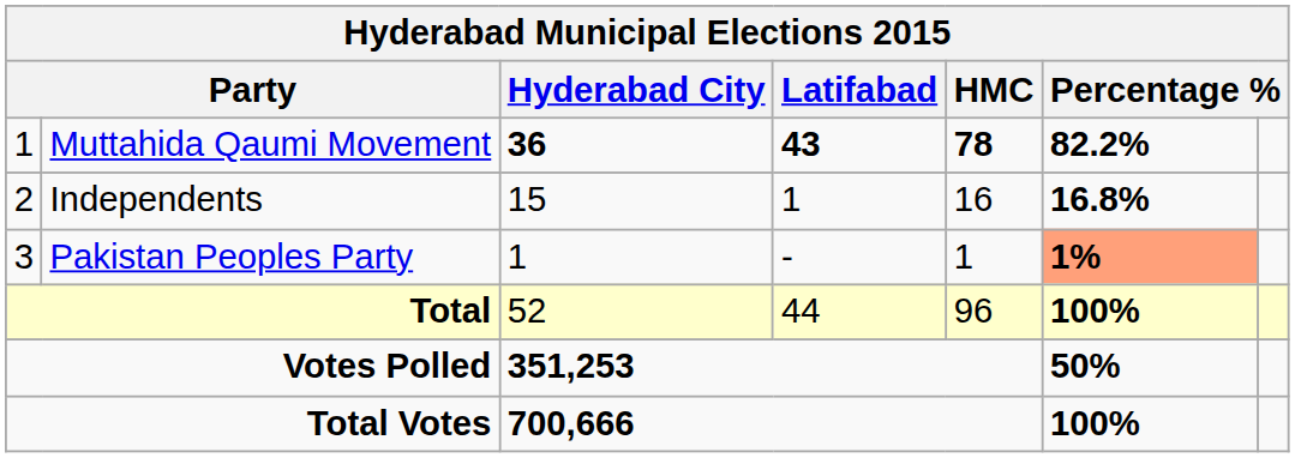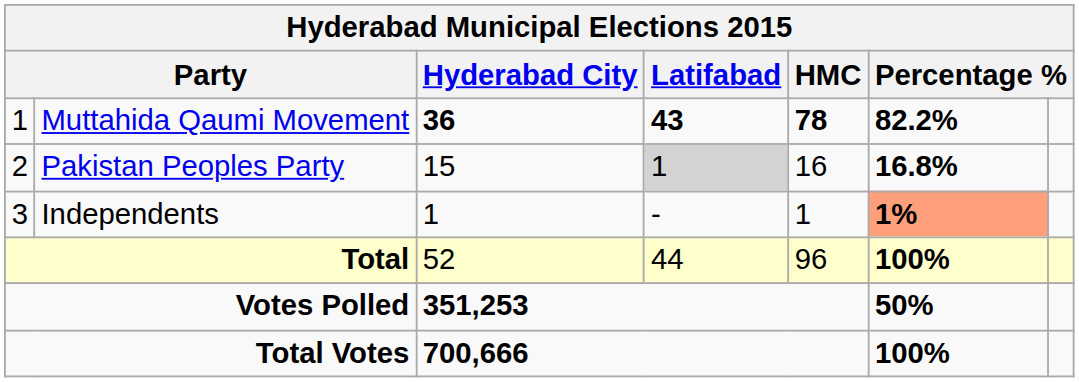2 | column 2: Independents -> Pakistan Peoples Party
2 | Latifabad: no background -> lightgrey background
3 | column 2: Pakistan Peoples Party -> Independents
